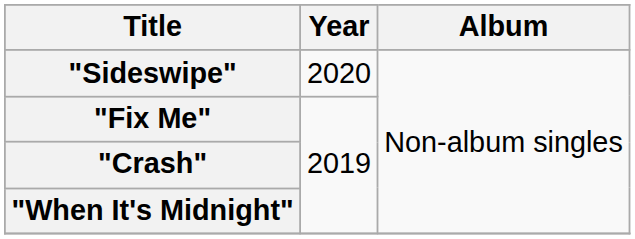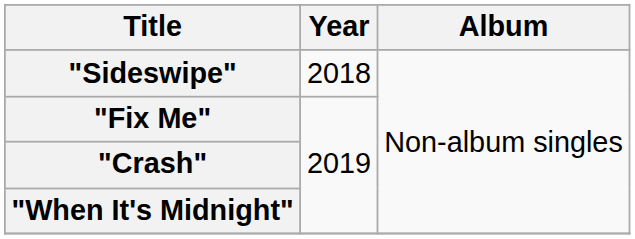"Sideswipe" | Year: 2020 -> 2018
